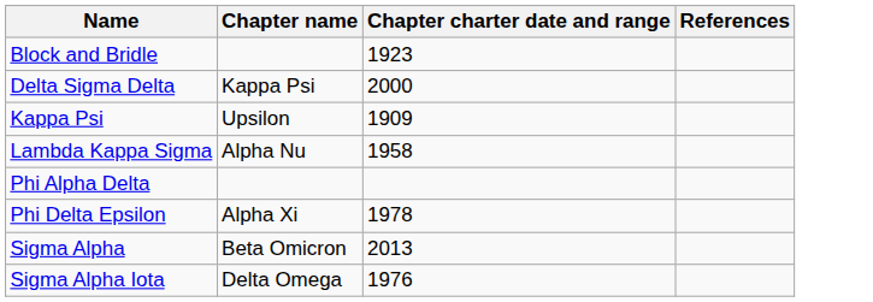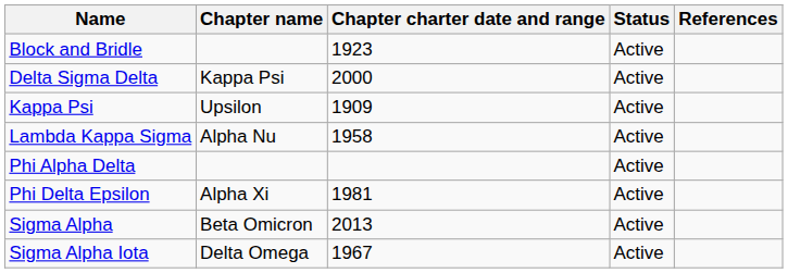+ column: Status | Active | Active | Active | Active | Active | Active | Active | Active
Phi Delta Epsilon | Chapter charter date and range: 1978 -> 1981
Sigma Alpha Iota | Chapter charter date and range: 1976 -> 1967
